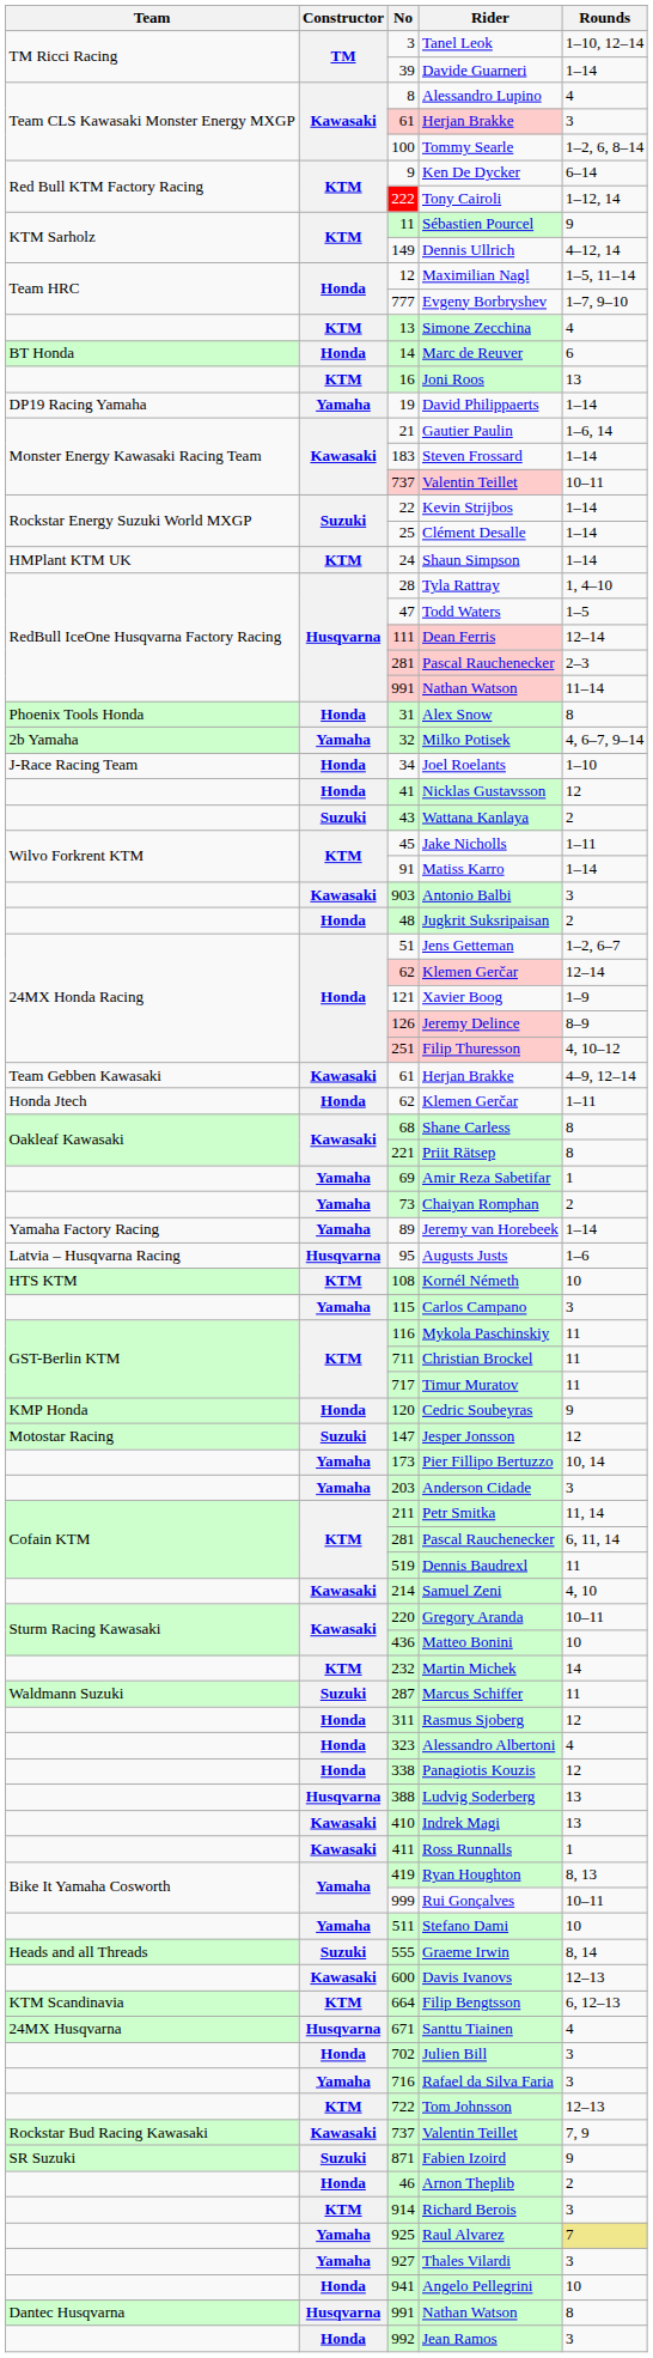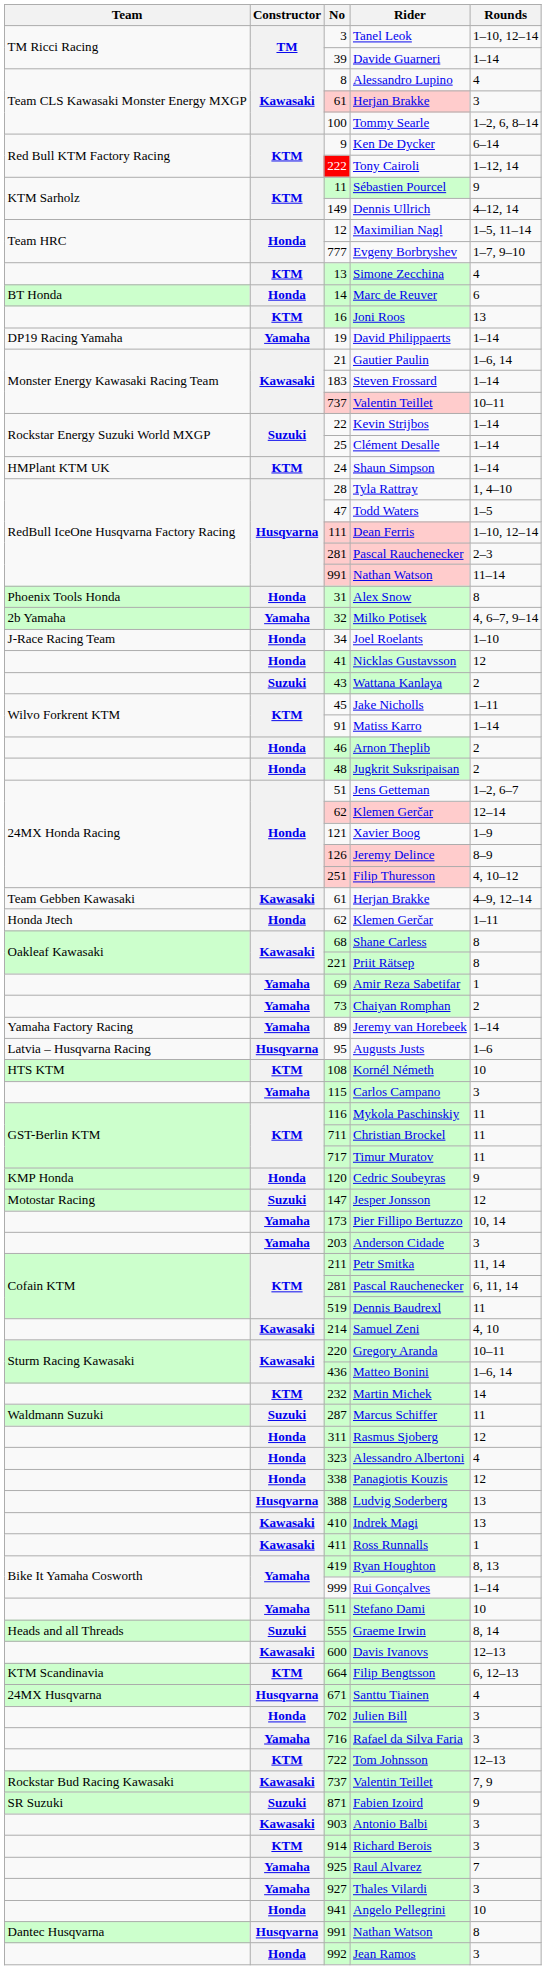Dean Ferris | Rounds: 12–14 -> 1–10, 12–14
rows swapped: Arnon Theplib <-> Antonio Balbi
Matteo Bonini | Rounds: 10 -> 1–6, 14
Rui Gonçalves | Rounds: 10–11 -> 1–14
Raul Alvarez | Rounds: khaki background -> no background
